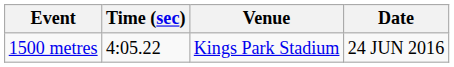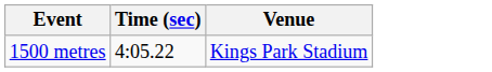- column: Date | 24 JUN 2016
